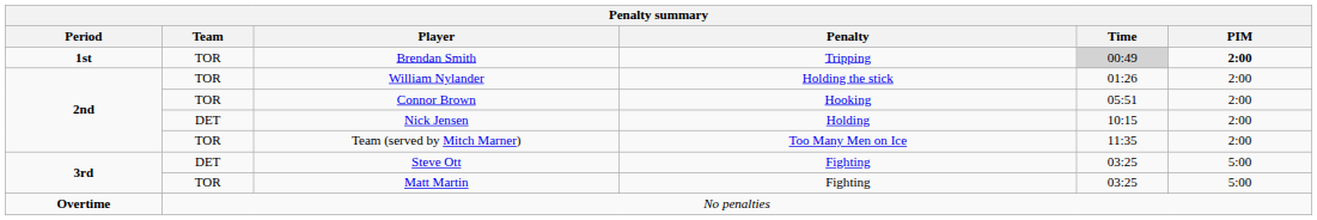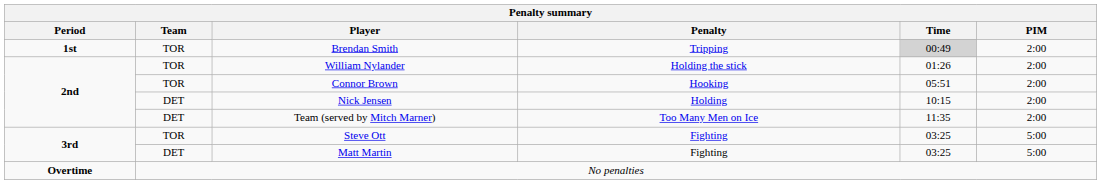Brendan Smith | PIM: bold -> normal
Team (served by Mitch Marner) | Team: TOR -> DET
Steve Ott | Team: DET -> TOR
Matt Martin | Team: TOR -> DET
